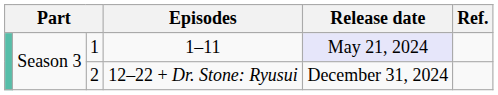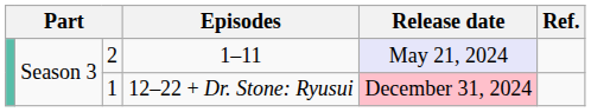1–11 | column 3: 1 -> 2
12–22 + Dr. Stone: Ryusui | column 3: 2 -> 1
12–22 + Dr. Stone: Ryusui | Release date: no background -> pink background
